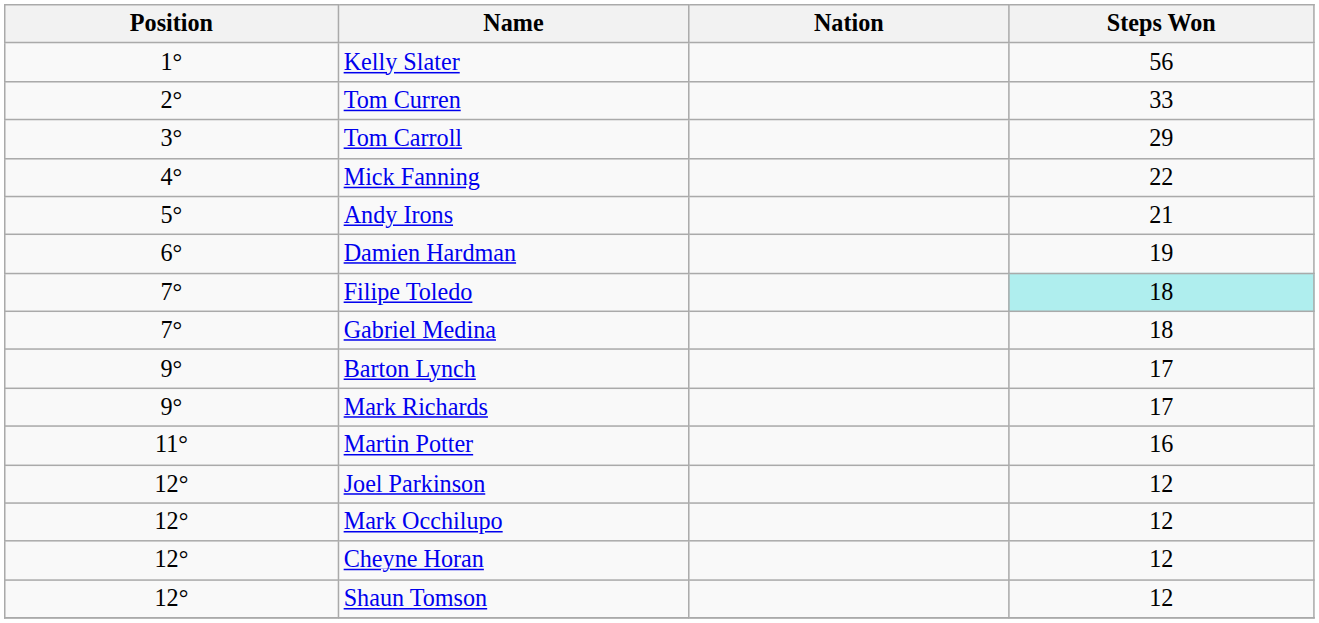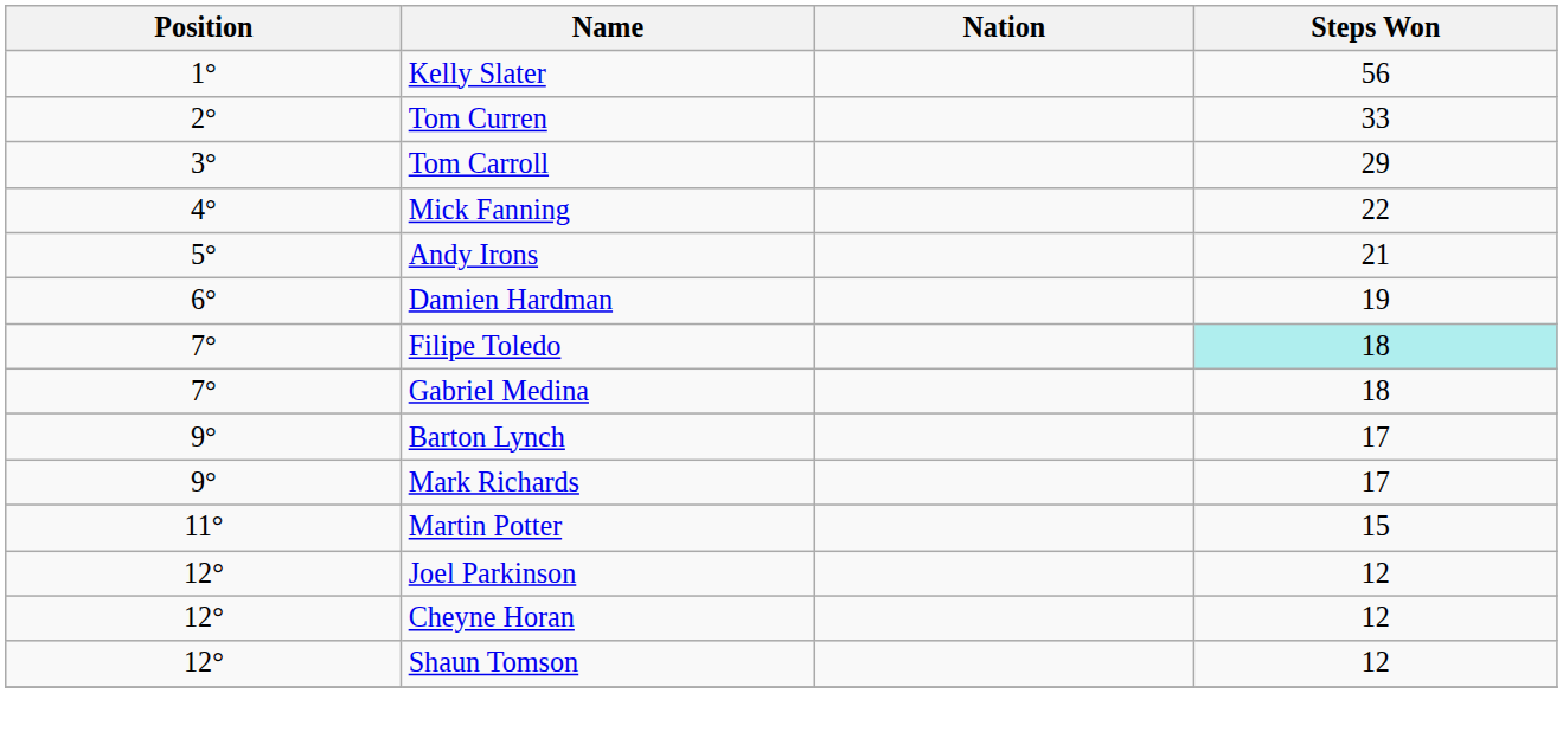Martin Potter | Steps Won: 16 -> 15
- row: 12° | Mark Occhilupo | 12
